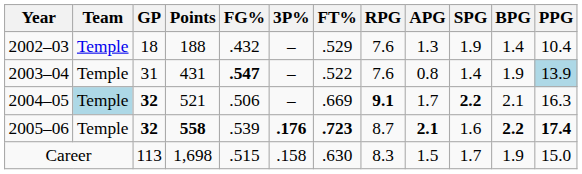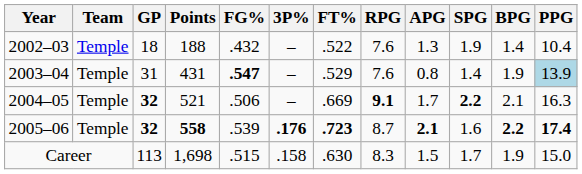2002–03 | FT%: .529 -> .522
2003–04 | FT%: .522 -> .529
2004–05 | Team: lightblue background -> no background
